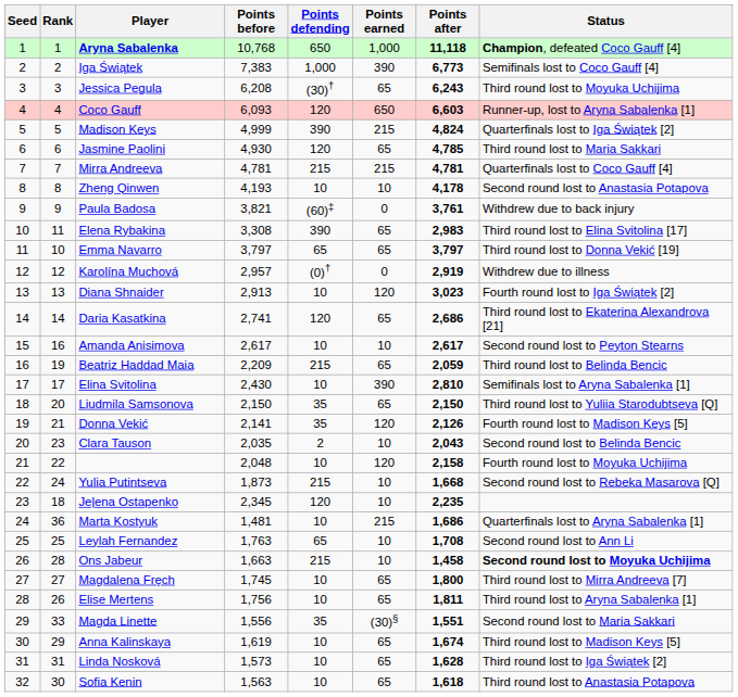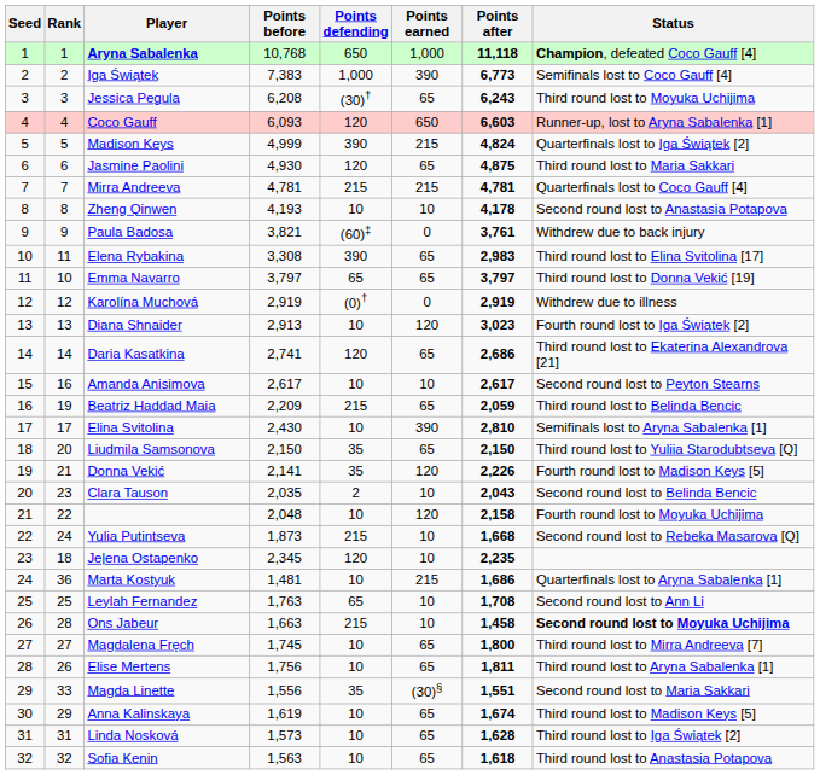Jasmine Paolini | Points after: 4,785 -> 4,875
Karolína Muchová | Points before: 2,957 -> 2,919
Donna Vekić | Points after: 2,126 -> 2,226
Sofia Kenin | Rank: 30 -> 32
